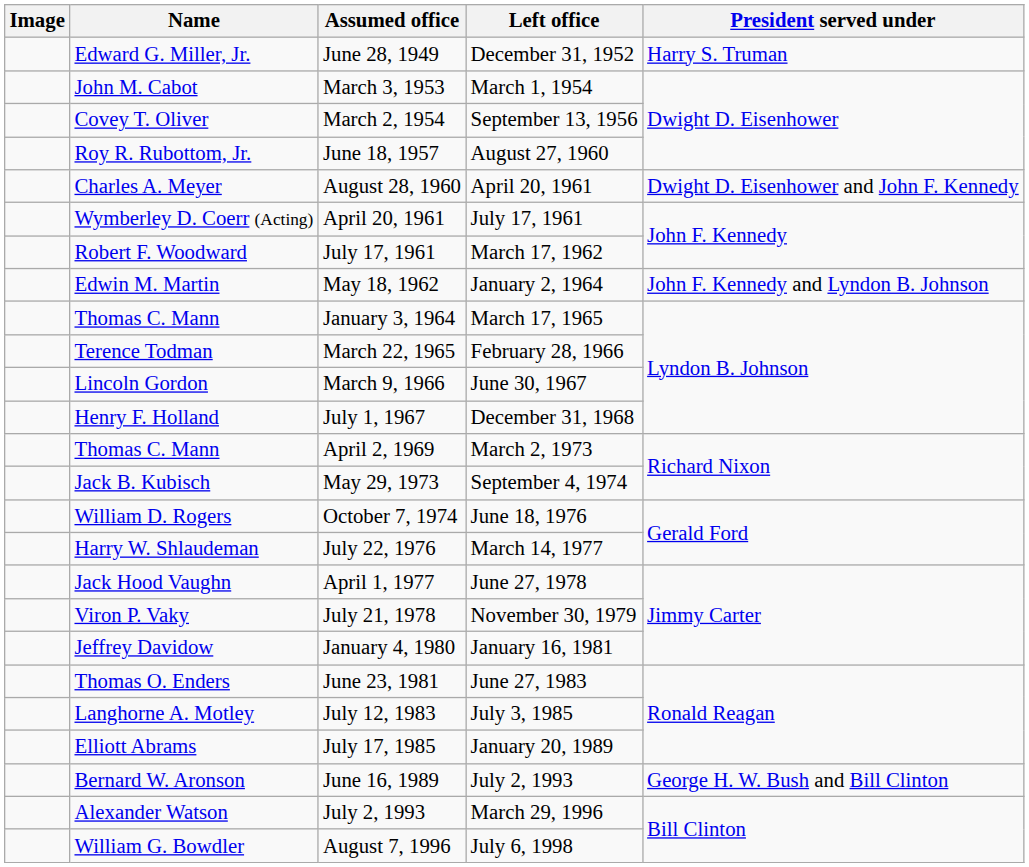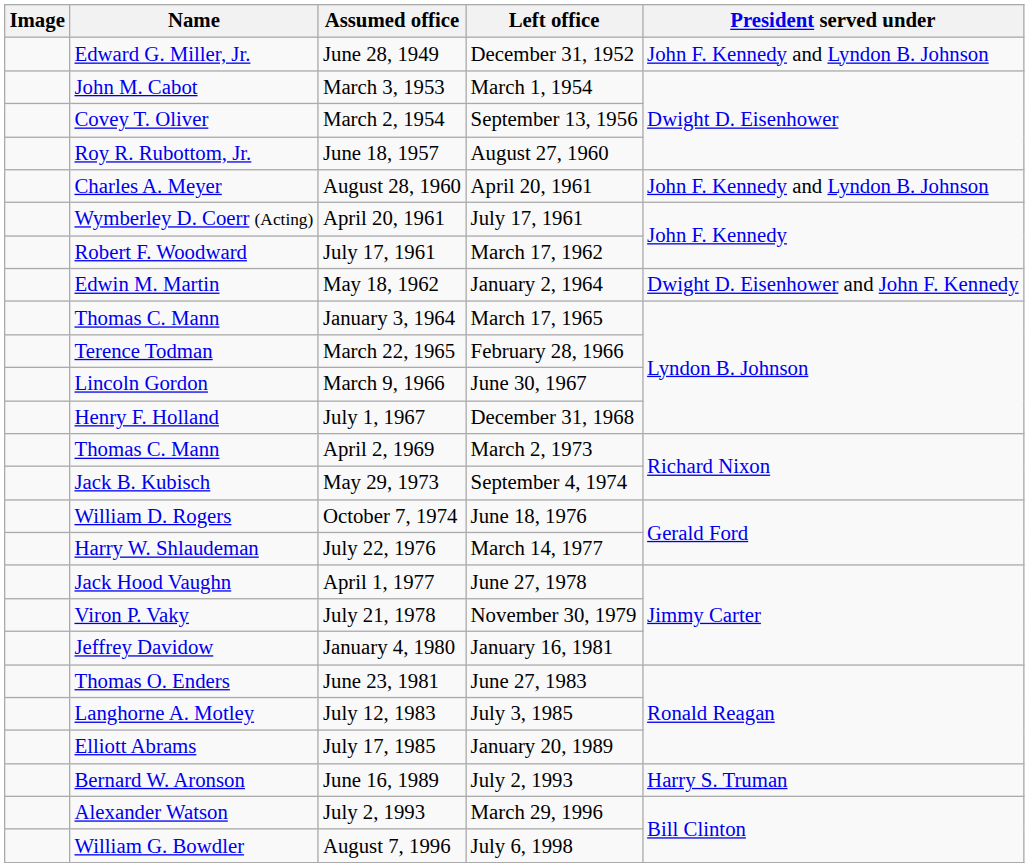June 28, 1949 | President served under: Harry S. Truman -> John F. Kennedy and Lyndon B. Johnson
August 28, 1960 | President served under: Dwight D. Eisenhower and John F. Kennedy -> John F. Kennedy and Lyndon B. Johnson
May 18, 1962 | President served under: John F. Kennedy and Lyndon B. Johnson -> Dwight D. Eisenhower and John F. Kennedy
June 16, 1989 | President served under: George H. W. Bush and Bill Clinton -> Harry S. Truman
